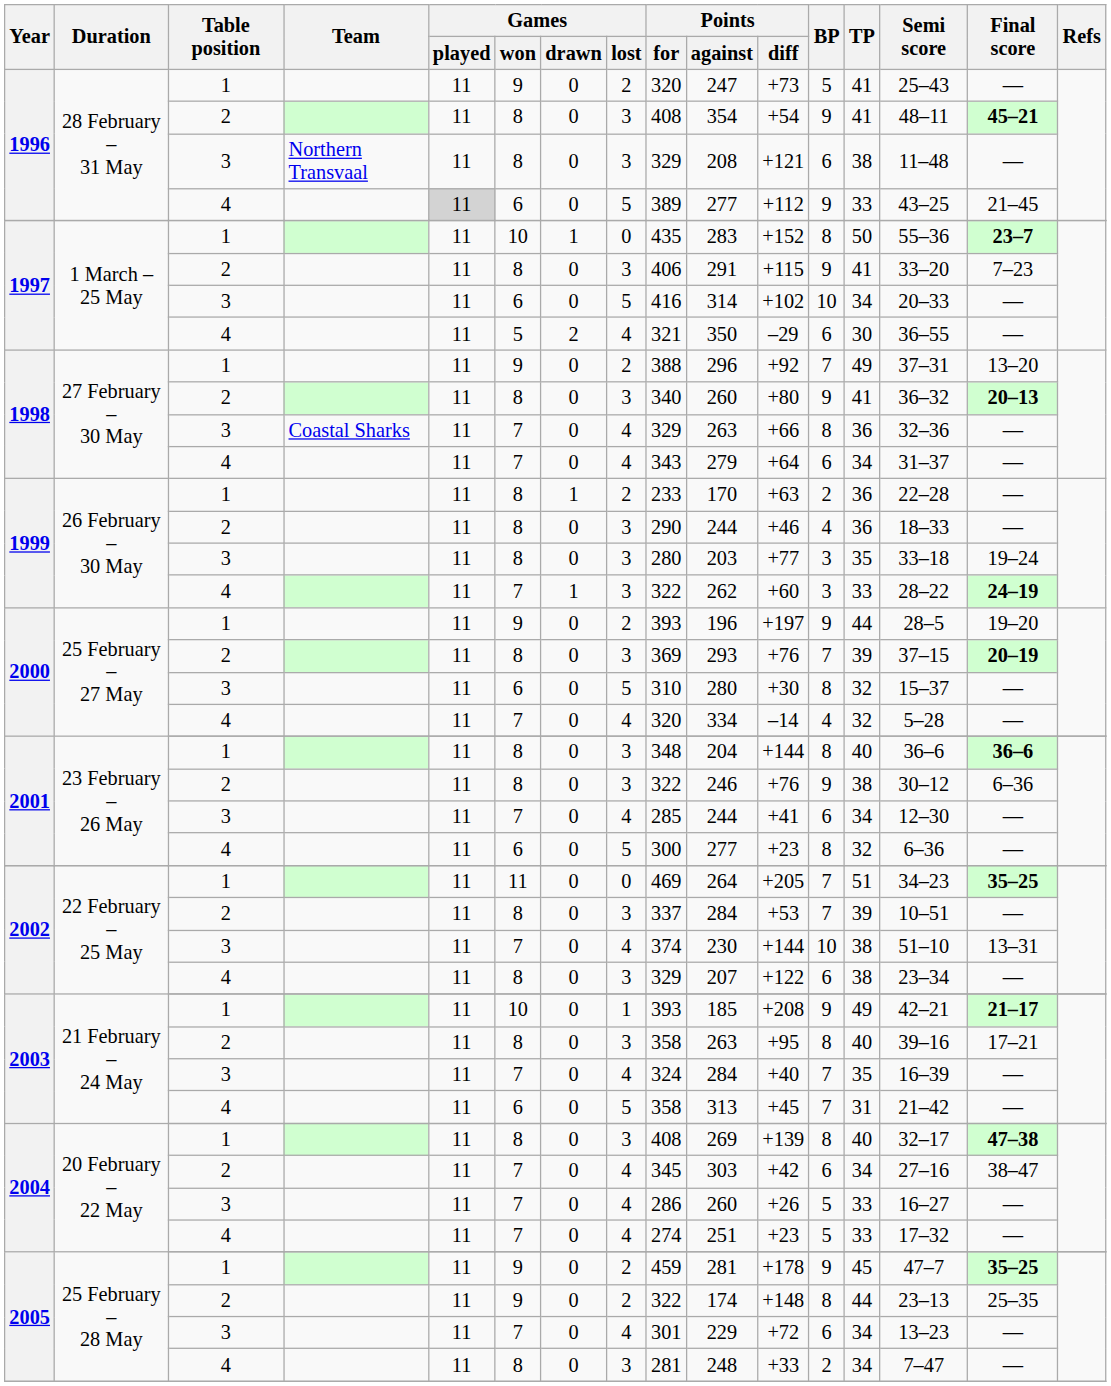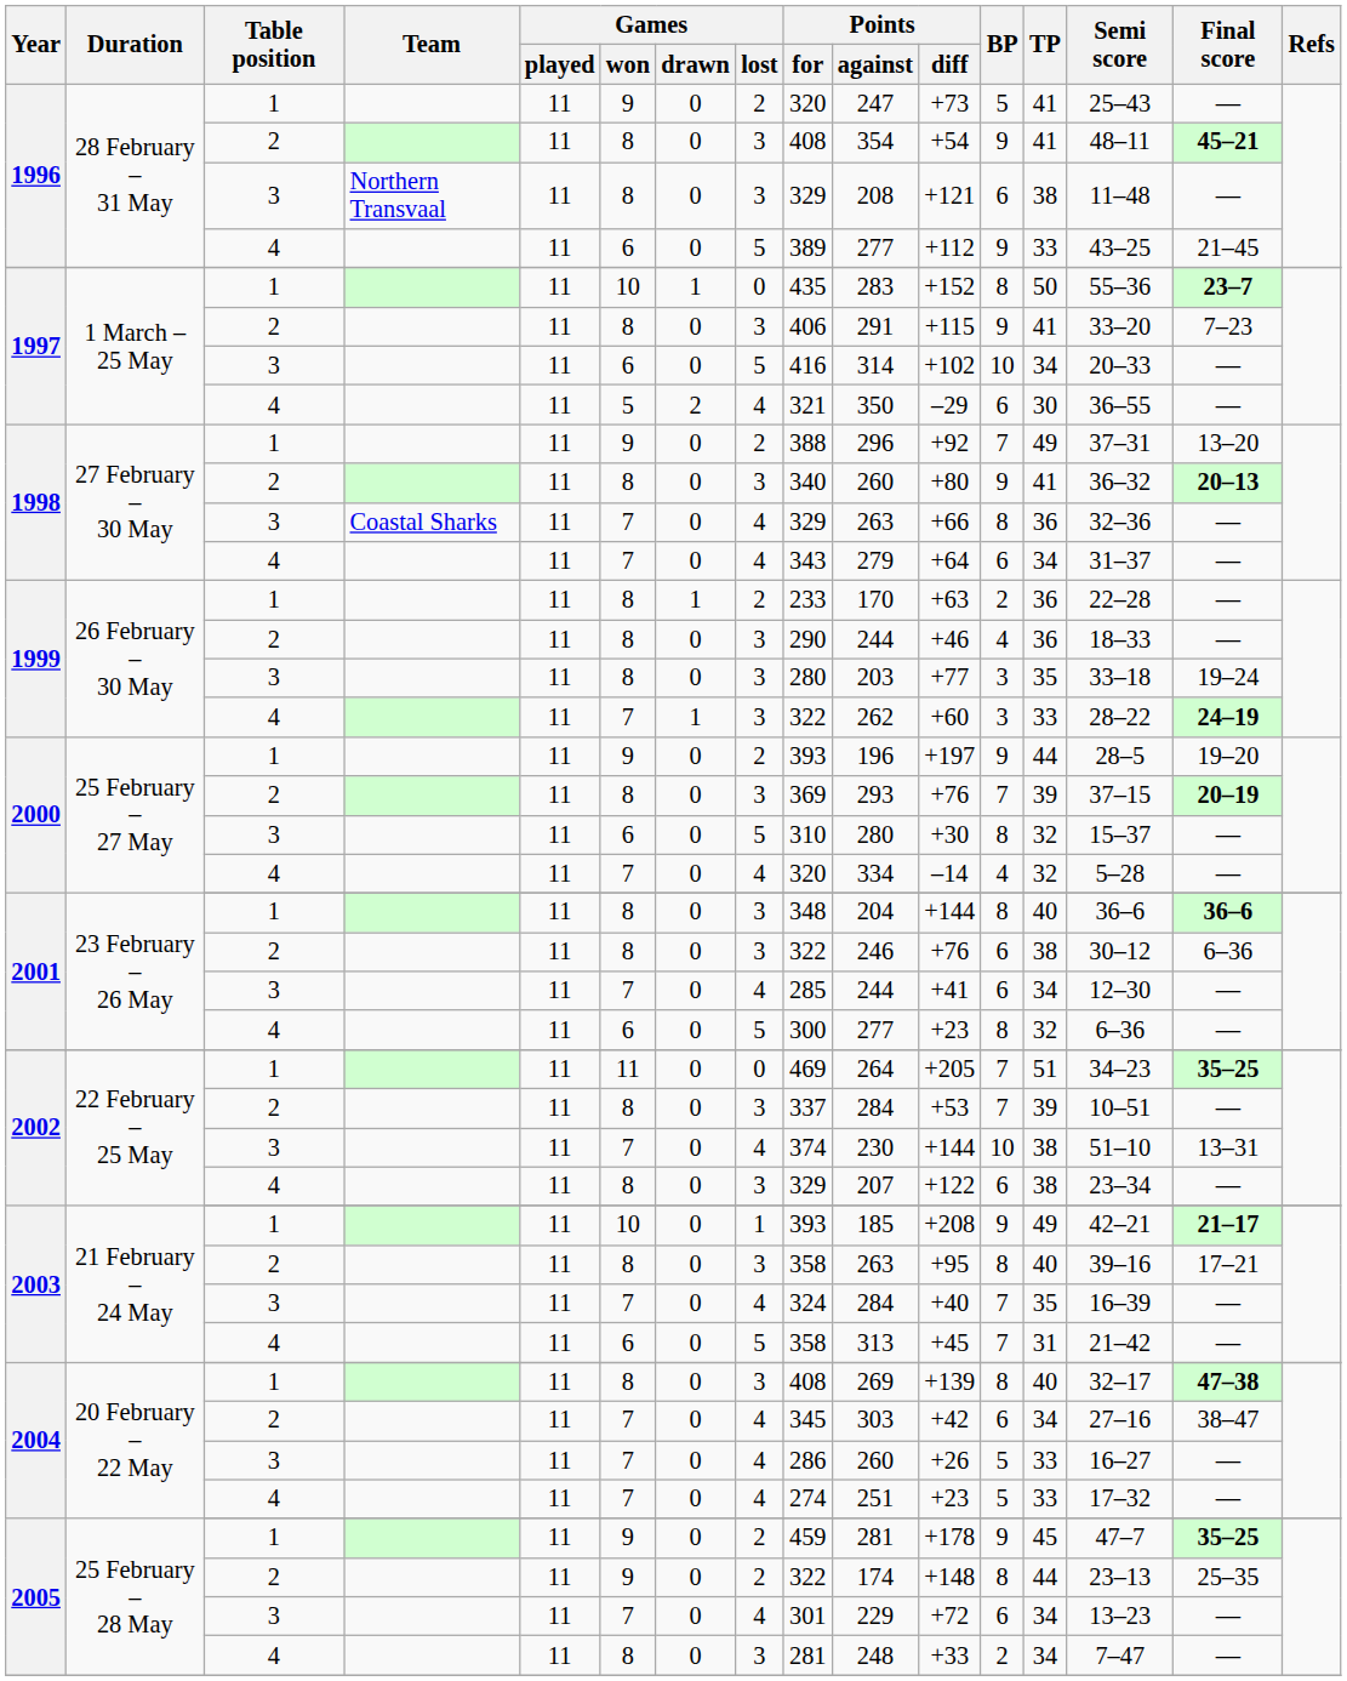1996 / 4 | Games / played: lightgrey background -> no background
2001 / 2 | BP: 9 -> 6
